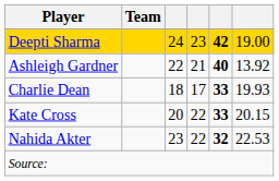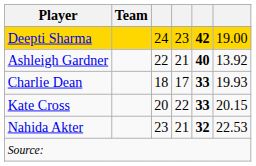Nahida Akter | column 4: 22 -> 21
